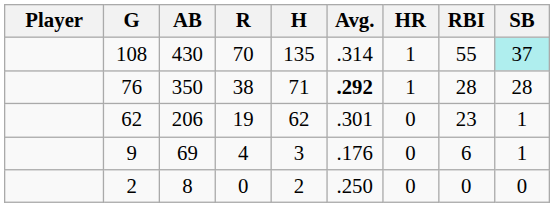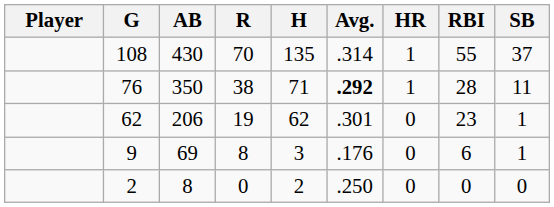108 | SB: paleturquoise background -> no background
76 | SB: 28 -> 11
9 | R: 4 -> 8
